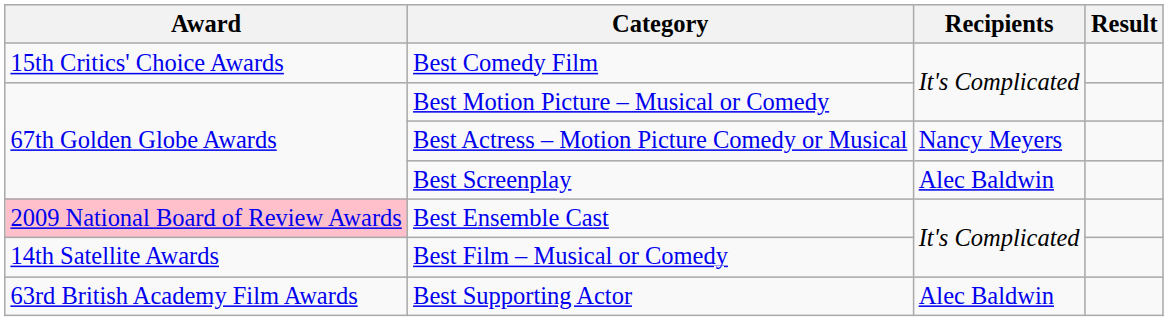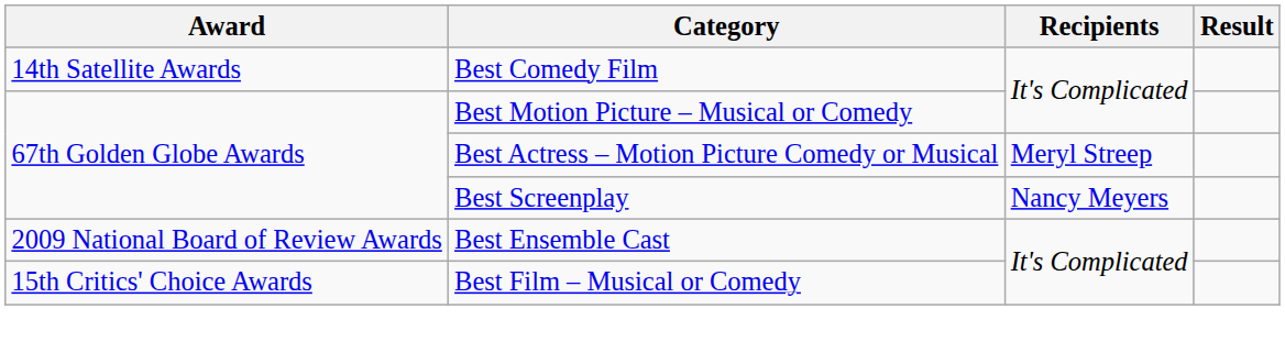Best Comedy Film | Award: 15th Critics' Choice Awards -> 14th Satellite Awards
Best Actress – Motion Picture Comedy or Musical | Recipients: Nancy Meyers -> Meryl Streep
Best Screenplay | Recipients: Alec Baldwin -> Nancy Meyers
Best Ensemble Cast | Award: pink background -> no background
Best Film – Musical or Comedy | Award: 14th Satellite Awards -> 15th Critics' Choice Awards
- row: 63rd British Academy Film Awards | Best Supporting Actor | Alec Baldwin
